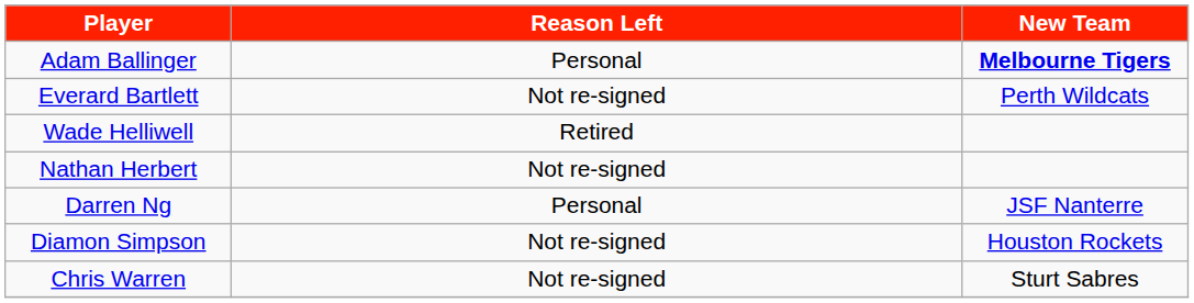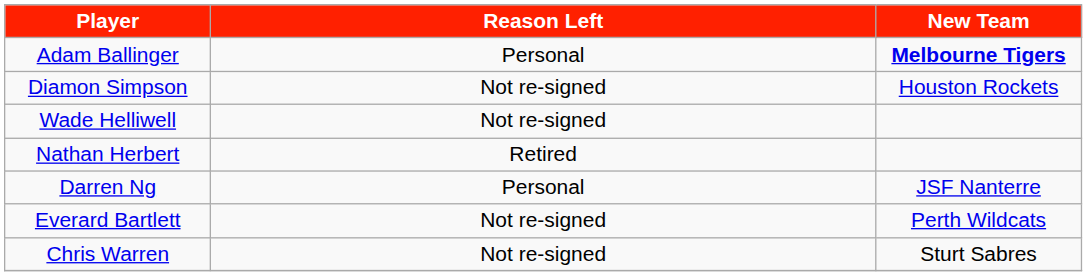rows swapped: Everard Bartlett <-> Diamon Simpson
Wade Helliwell | Reason Left: Retired -> Not re-signed
Nathan Herbert | Reason Left: Not re-signed -> Retired
